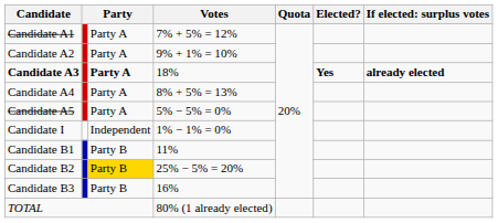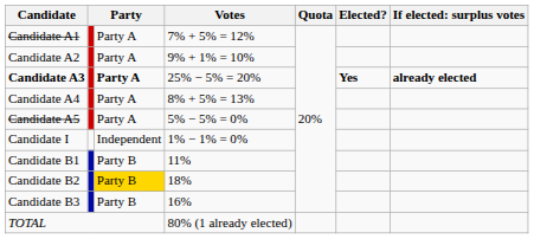Candidate A3 | Votes: 18% -> 25% − 5% = 20%
Candidate B2 | Votes: 25% − 5% = 20% -> 18%
